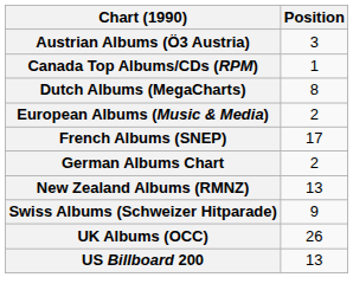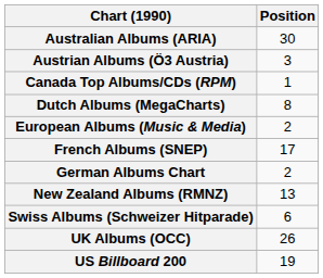+ row: Australian Albums (ARIA) | 30
Swiss Albums (Schweizer Hitparade) | Position: 9 -> 6
US Billboard 200 | Position: 13 -> 19
